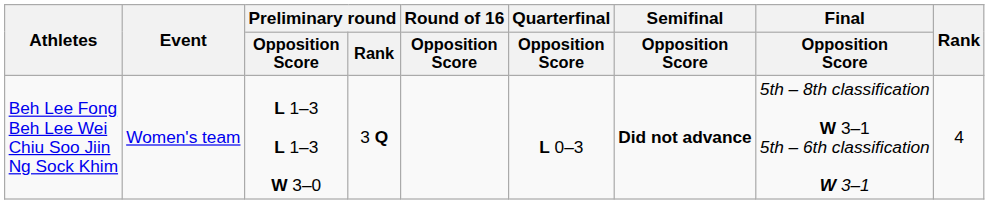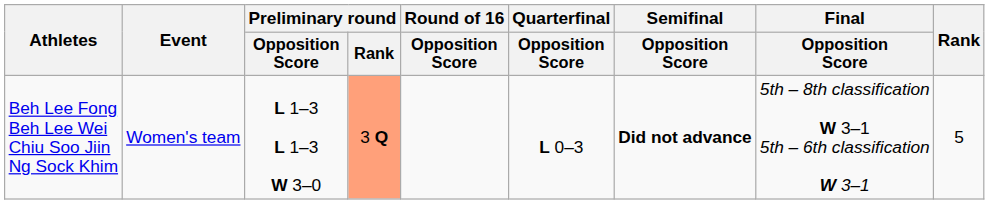Beh Lee Fong Beh Lee Wei Chiu Soo Jiin Ng Sock Khim | Preliminary round / Rank: no background -> lightsalmon background
Beh Lee Fong Beh Lee Wei Chiu Soo Jiin Ng Sock Khim | Rank: 4 -> 5
